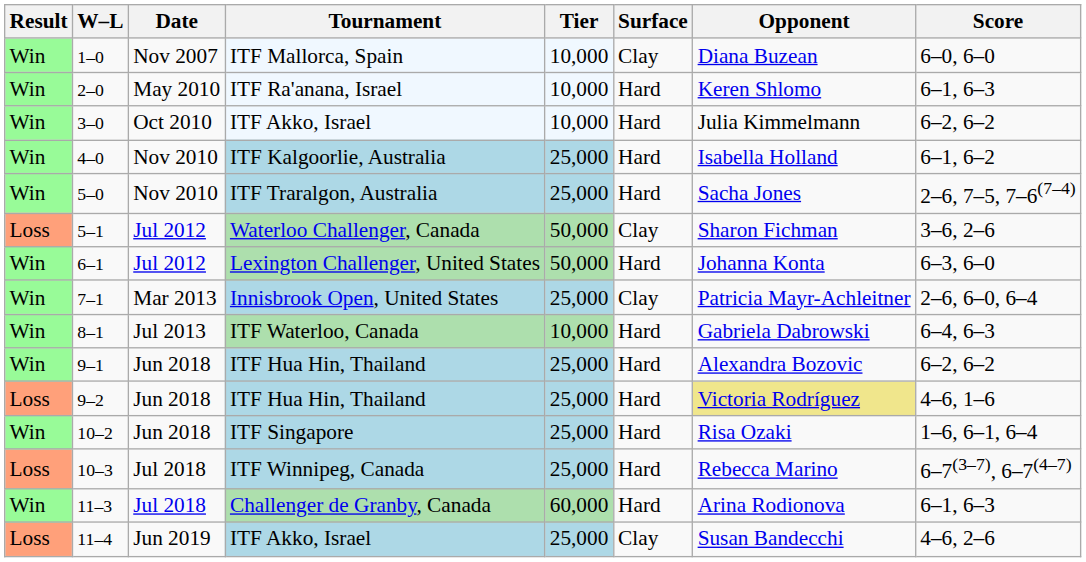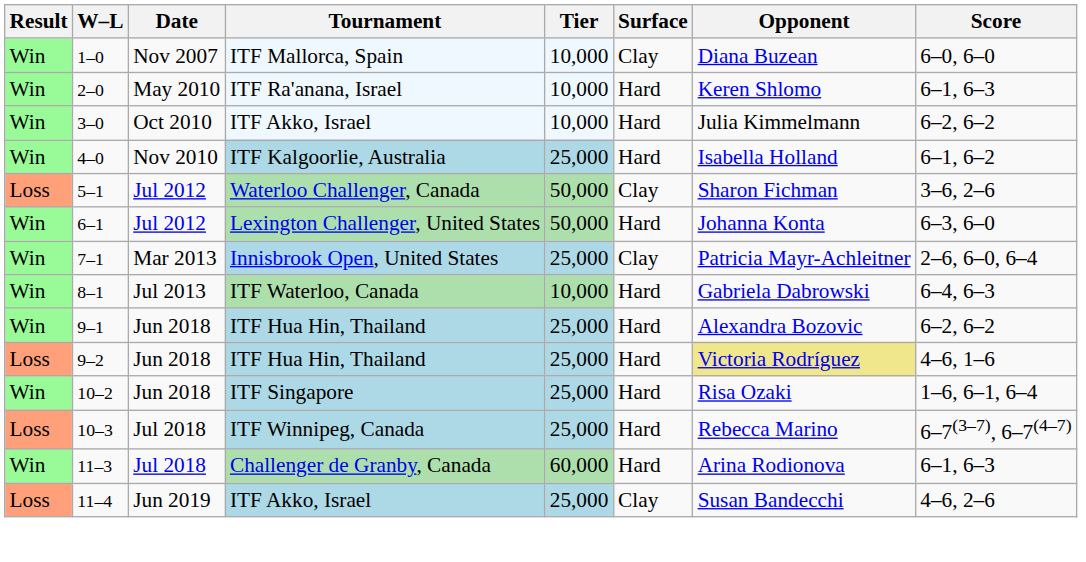- row: Win | 5–0 | Nov 2010 | ITF Traralgon, Australia | 25,000 | Hard | Sacha Jones | 2–6, 7–5, 7–6(7–4)
